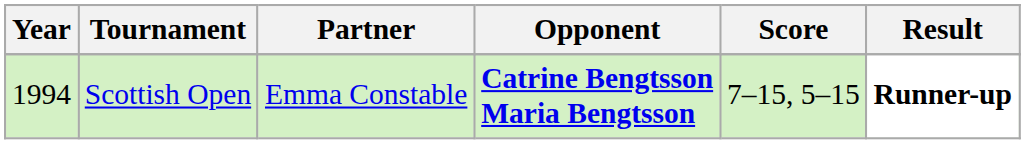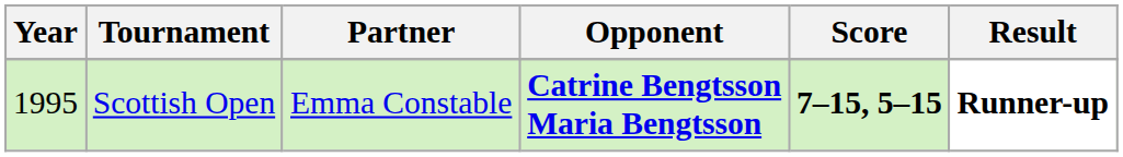Scottish Open | Year: 1994 -> 1995
Scottish Open | Score: normal -> bold
